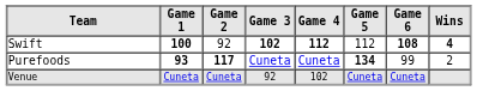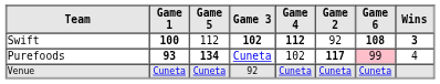columns swapped: Game 2 <-> Game 5
Swift | Wins: 4 -> 3
Purefoods | Game 4: Cuneta -> 102
Purefoods | Game 6: no background -> pink background
Purefoods | Wins: 2 -> 4
Venue | Game 4: 102 -> Cuneta
